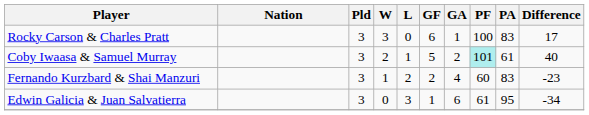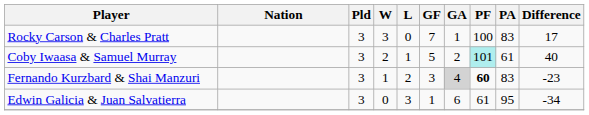Rocky Carson & Charles Pratt | GF: 6 -> 7
Fernando Kurzbard & Shai Manzuri | GF: 2 -> 3
Fernando Kurzbard & Shai Manzuri | GA: no background -> lightgrey background
Fernando Kurzbard & Shai Manzuri | PF: normal -> bold
